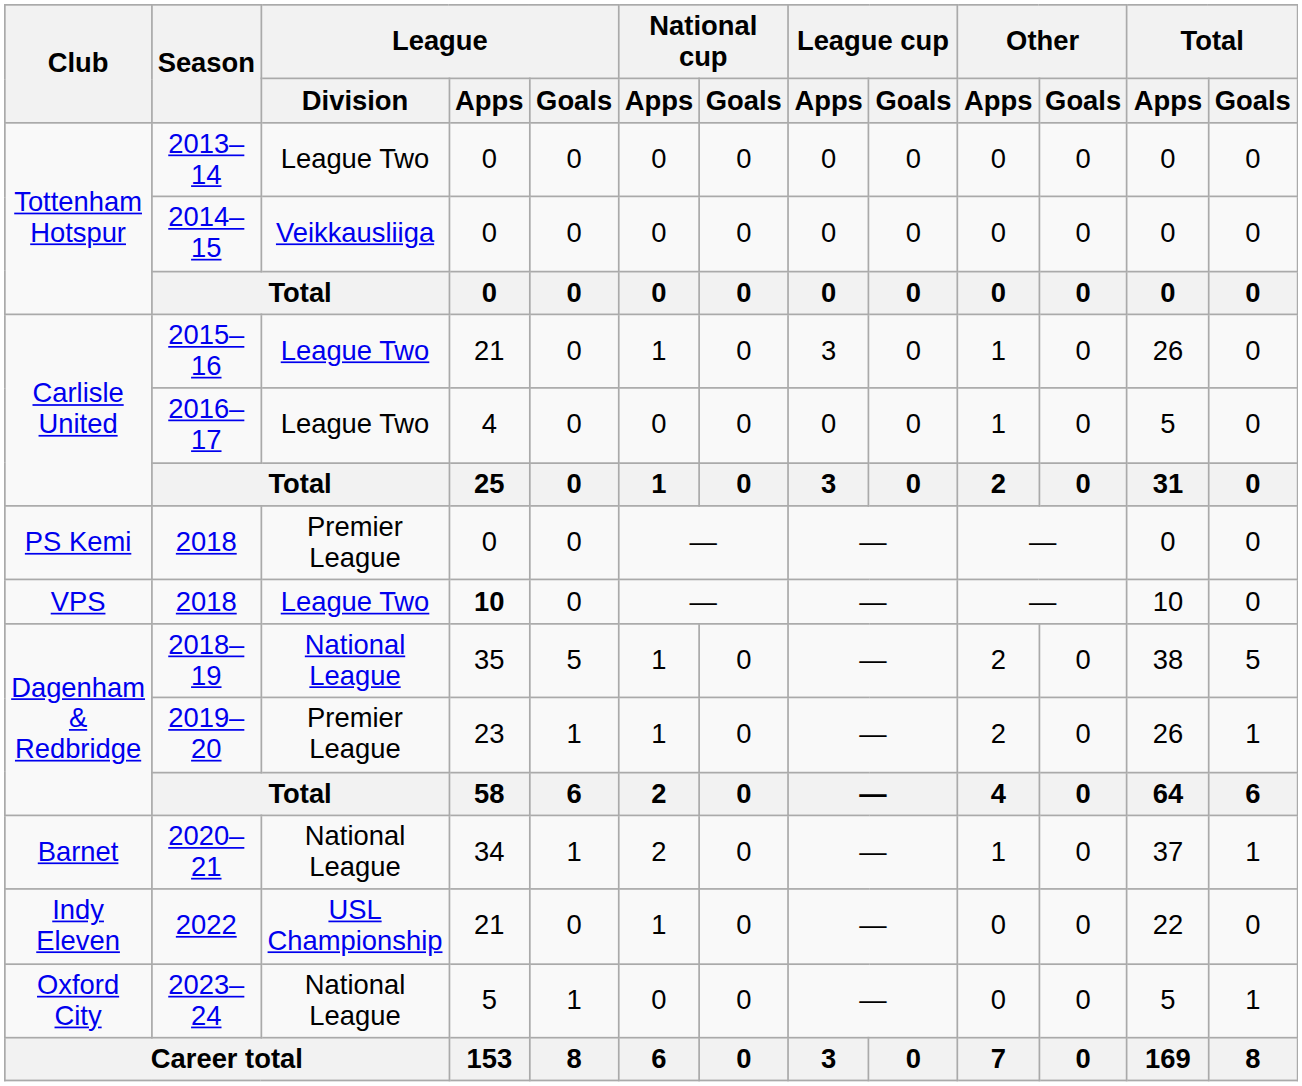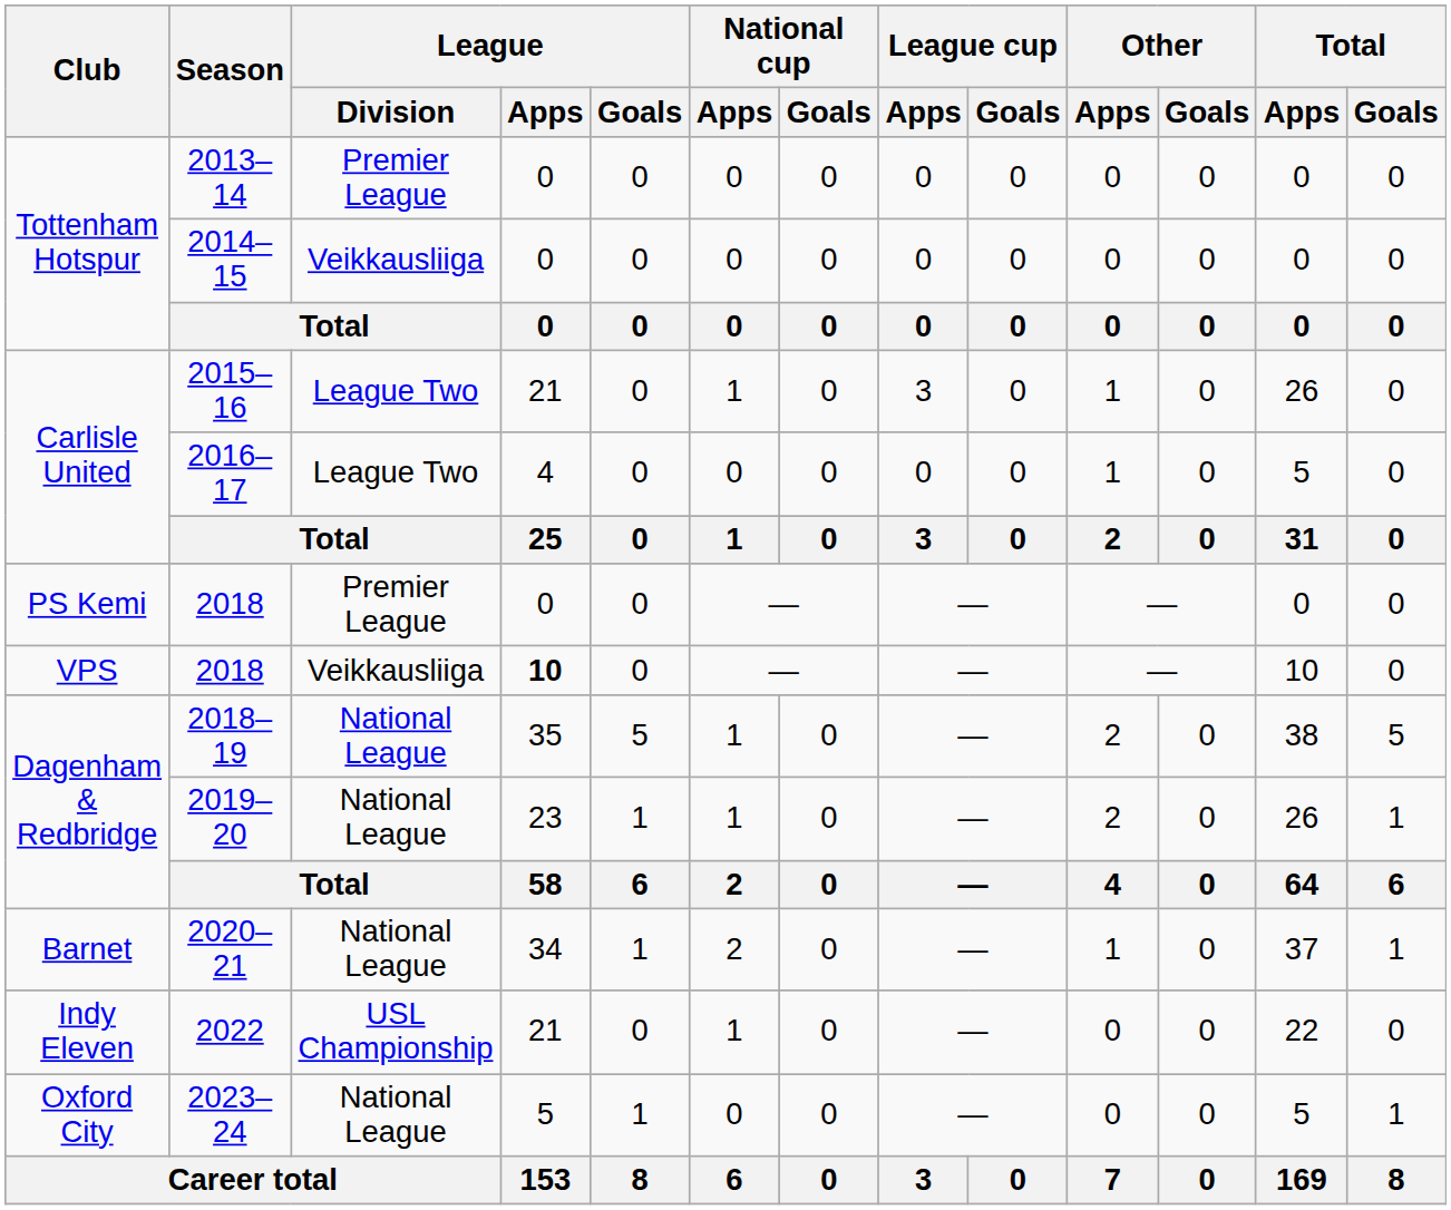2013–14 | League / Division: League Two -> Premier League
VPS / 2018 | League / Division: League Two -> Veikkausliiga
2019–20 | League / Division: Premier League -> National League
